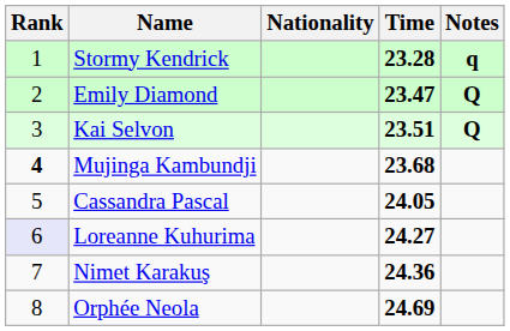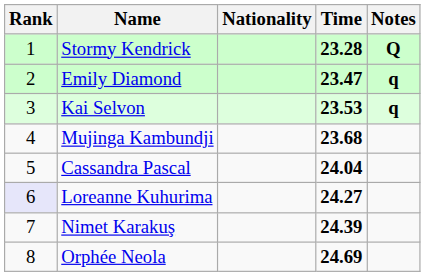Stormy Kendrick | Notes: q -> Q
Emily Diamond | Notes: Q -> q
Kai Selvon | Time: 23.51 -> 23.53
Kai Selvon | Notes: Q -> q
Mujinga Kambundji | Rank: bold -> normal
Cassandra Pascal | Time: 24.05 -> 24.04
Nimet Karakuş | Time: 24.36 -> 24.39
